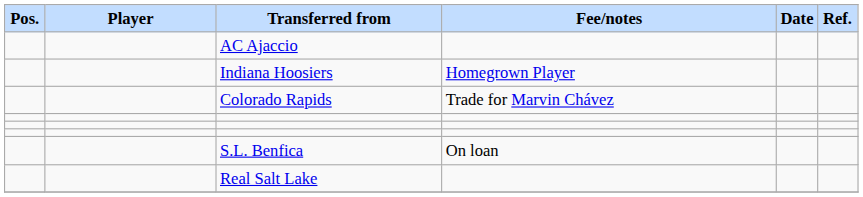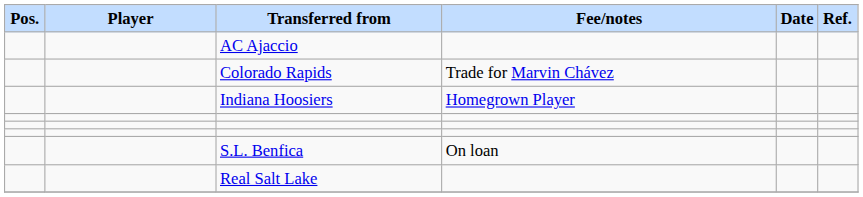rows swapped: Colorado Rapids <-> Indiana Hoosiers
